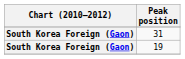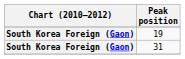rows swapped: 31 <-> 19
